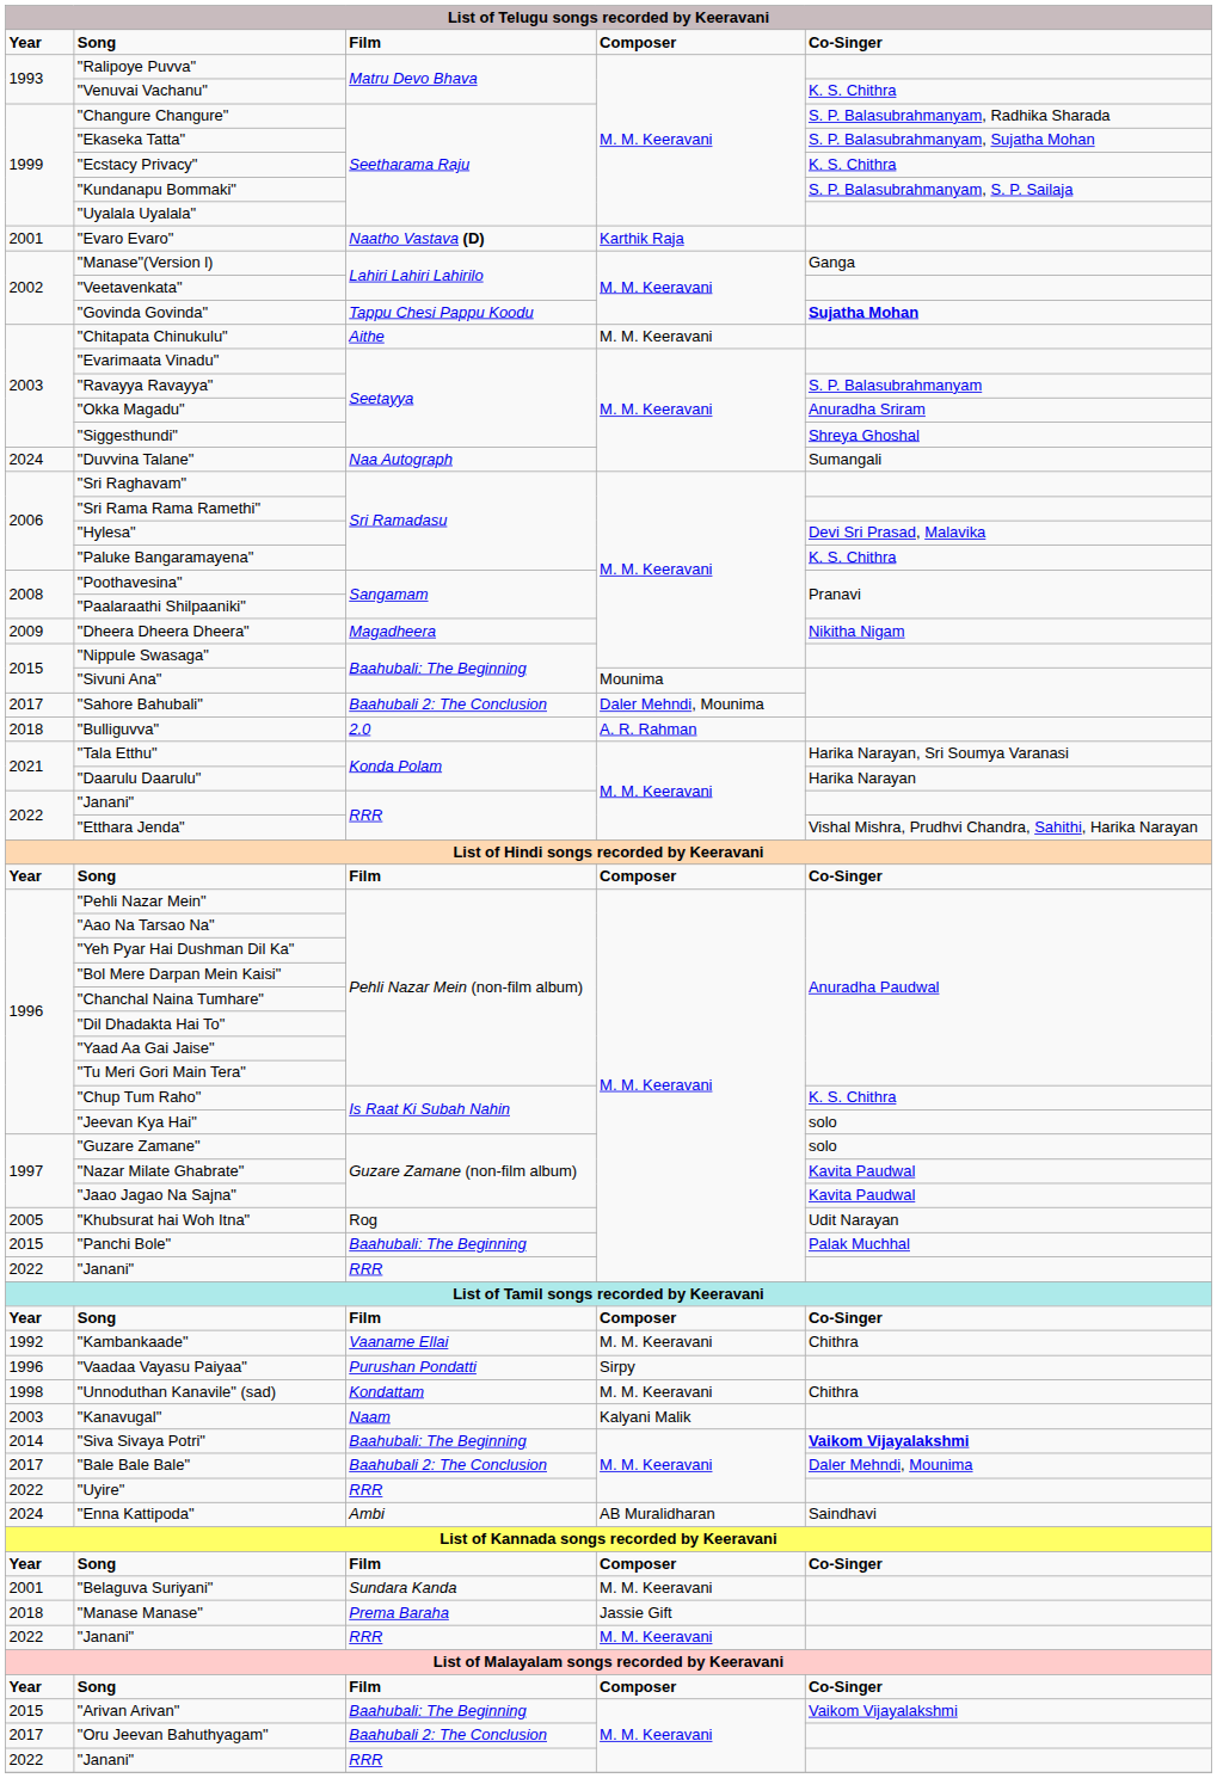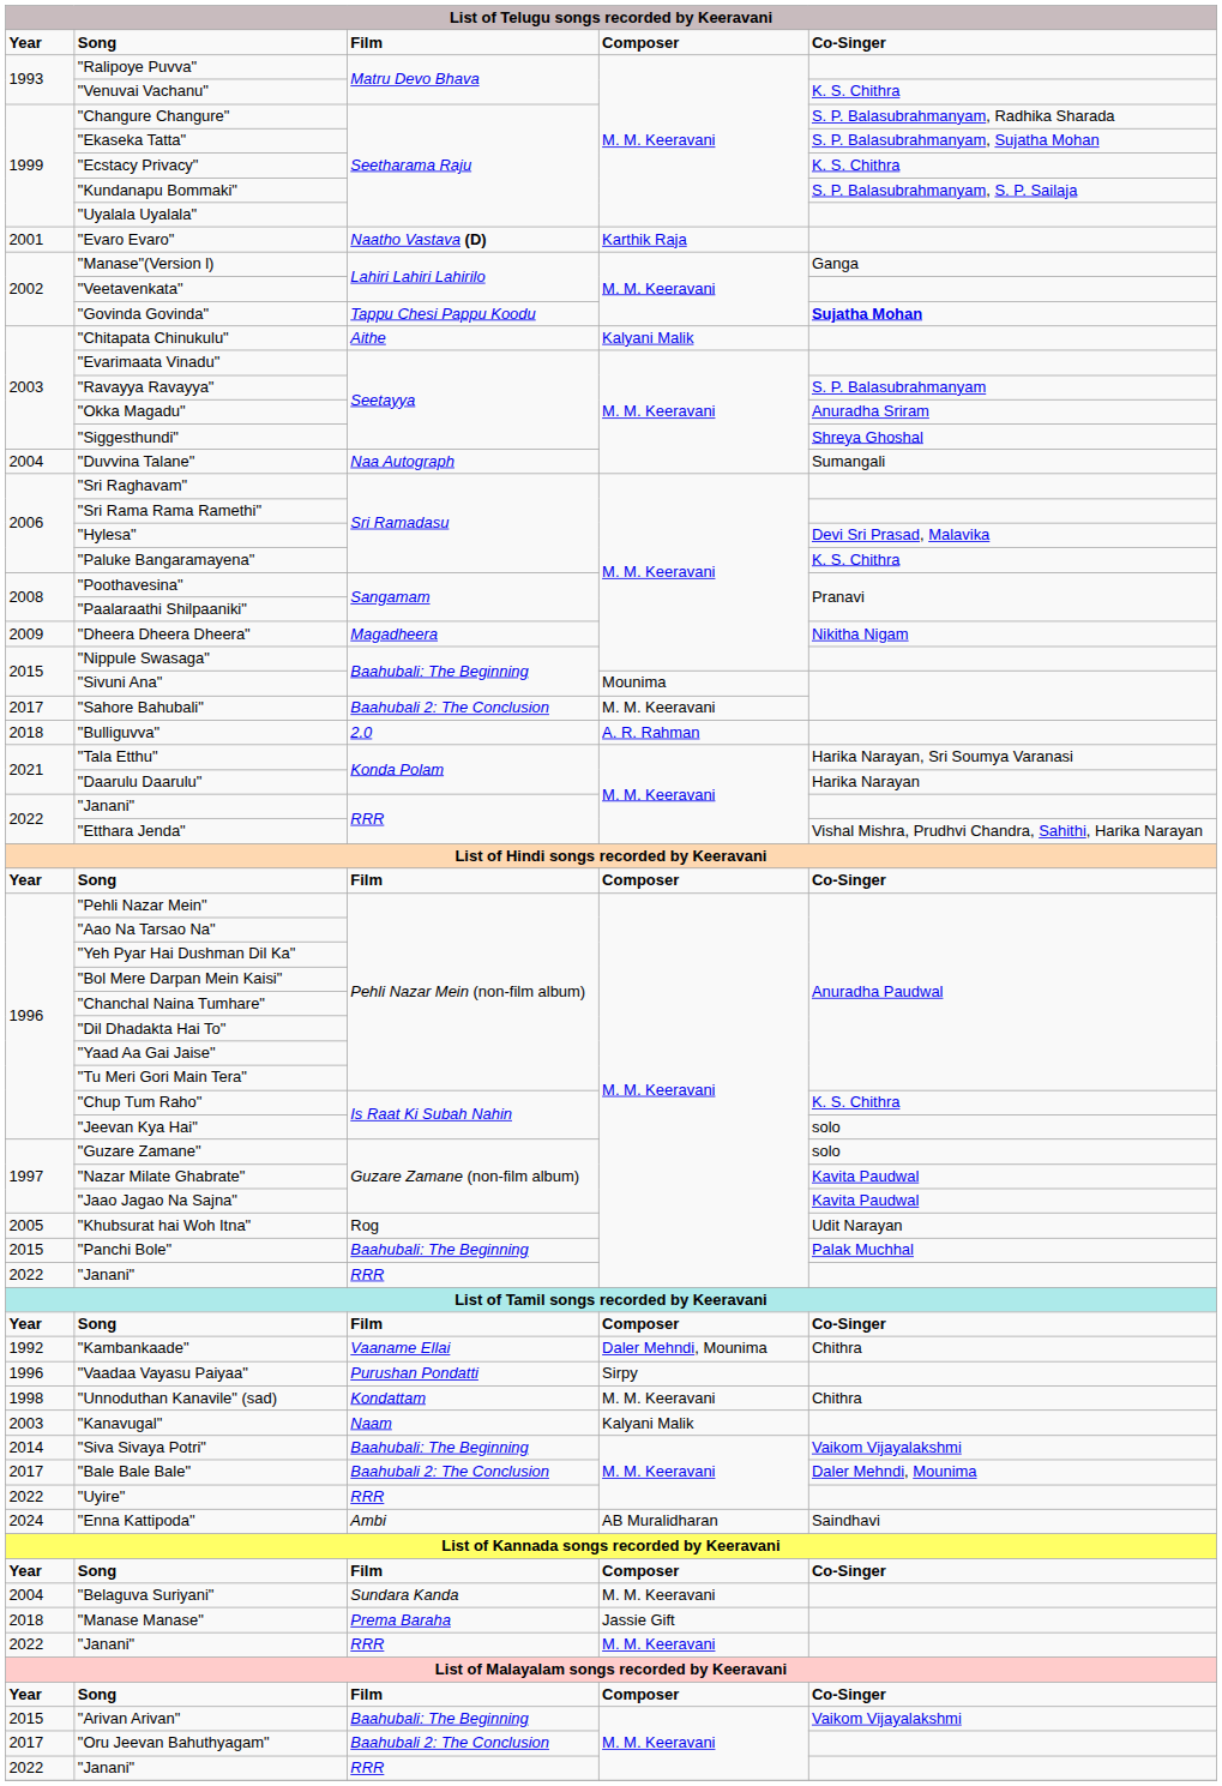"Chitapata Chinukulu" | column 4: M. M. Keeravani -> Kalyani Malik
"Duvvina Talane" | column 1: 2024 -> 2004
"Sahore Bahubali" | column 4: Daler Mehndi, Mounima -> M. M. Keeravani
"Kambankaade" | column 4: M. M. Keeravani -> Daler Mehndi, Mounima
"Siva Sivaya Potri" | column 5: bold -> normal
"Belaguva Suriyani" | column 1: 2001 -> 2004
